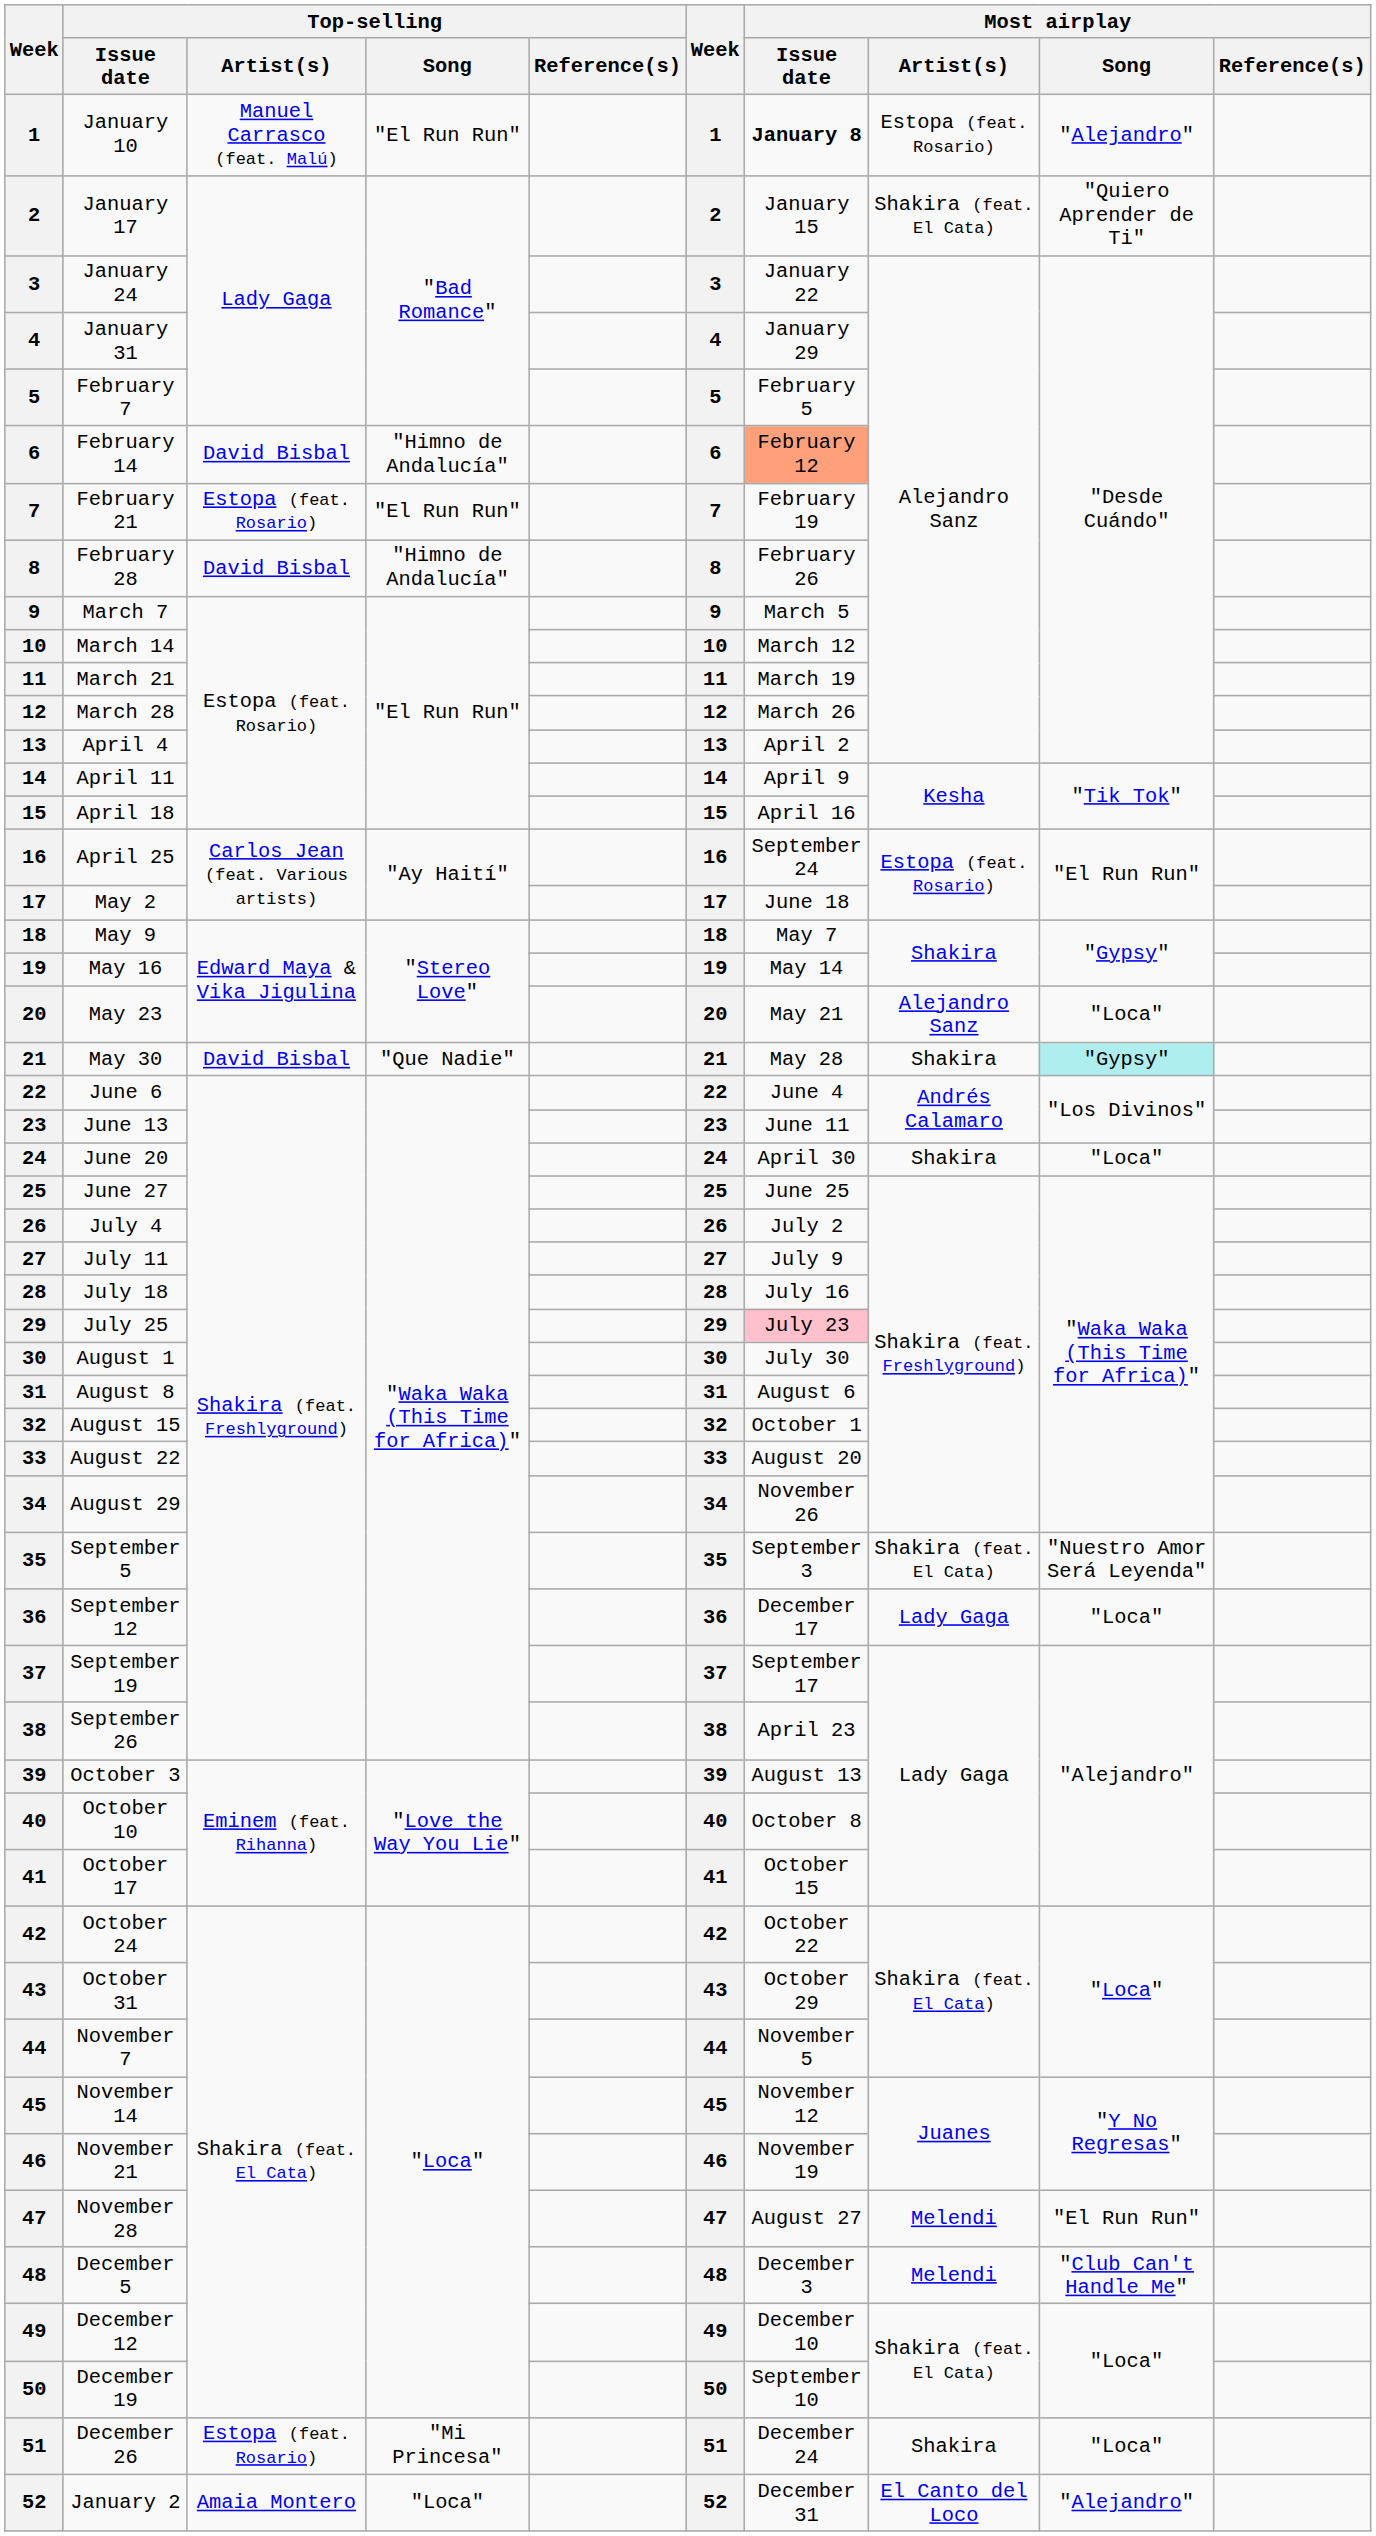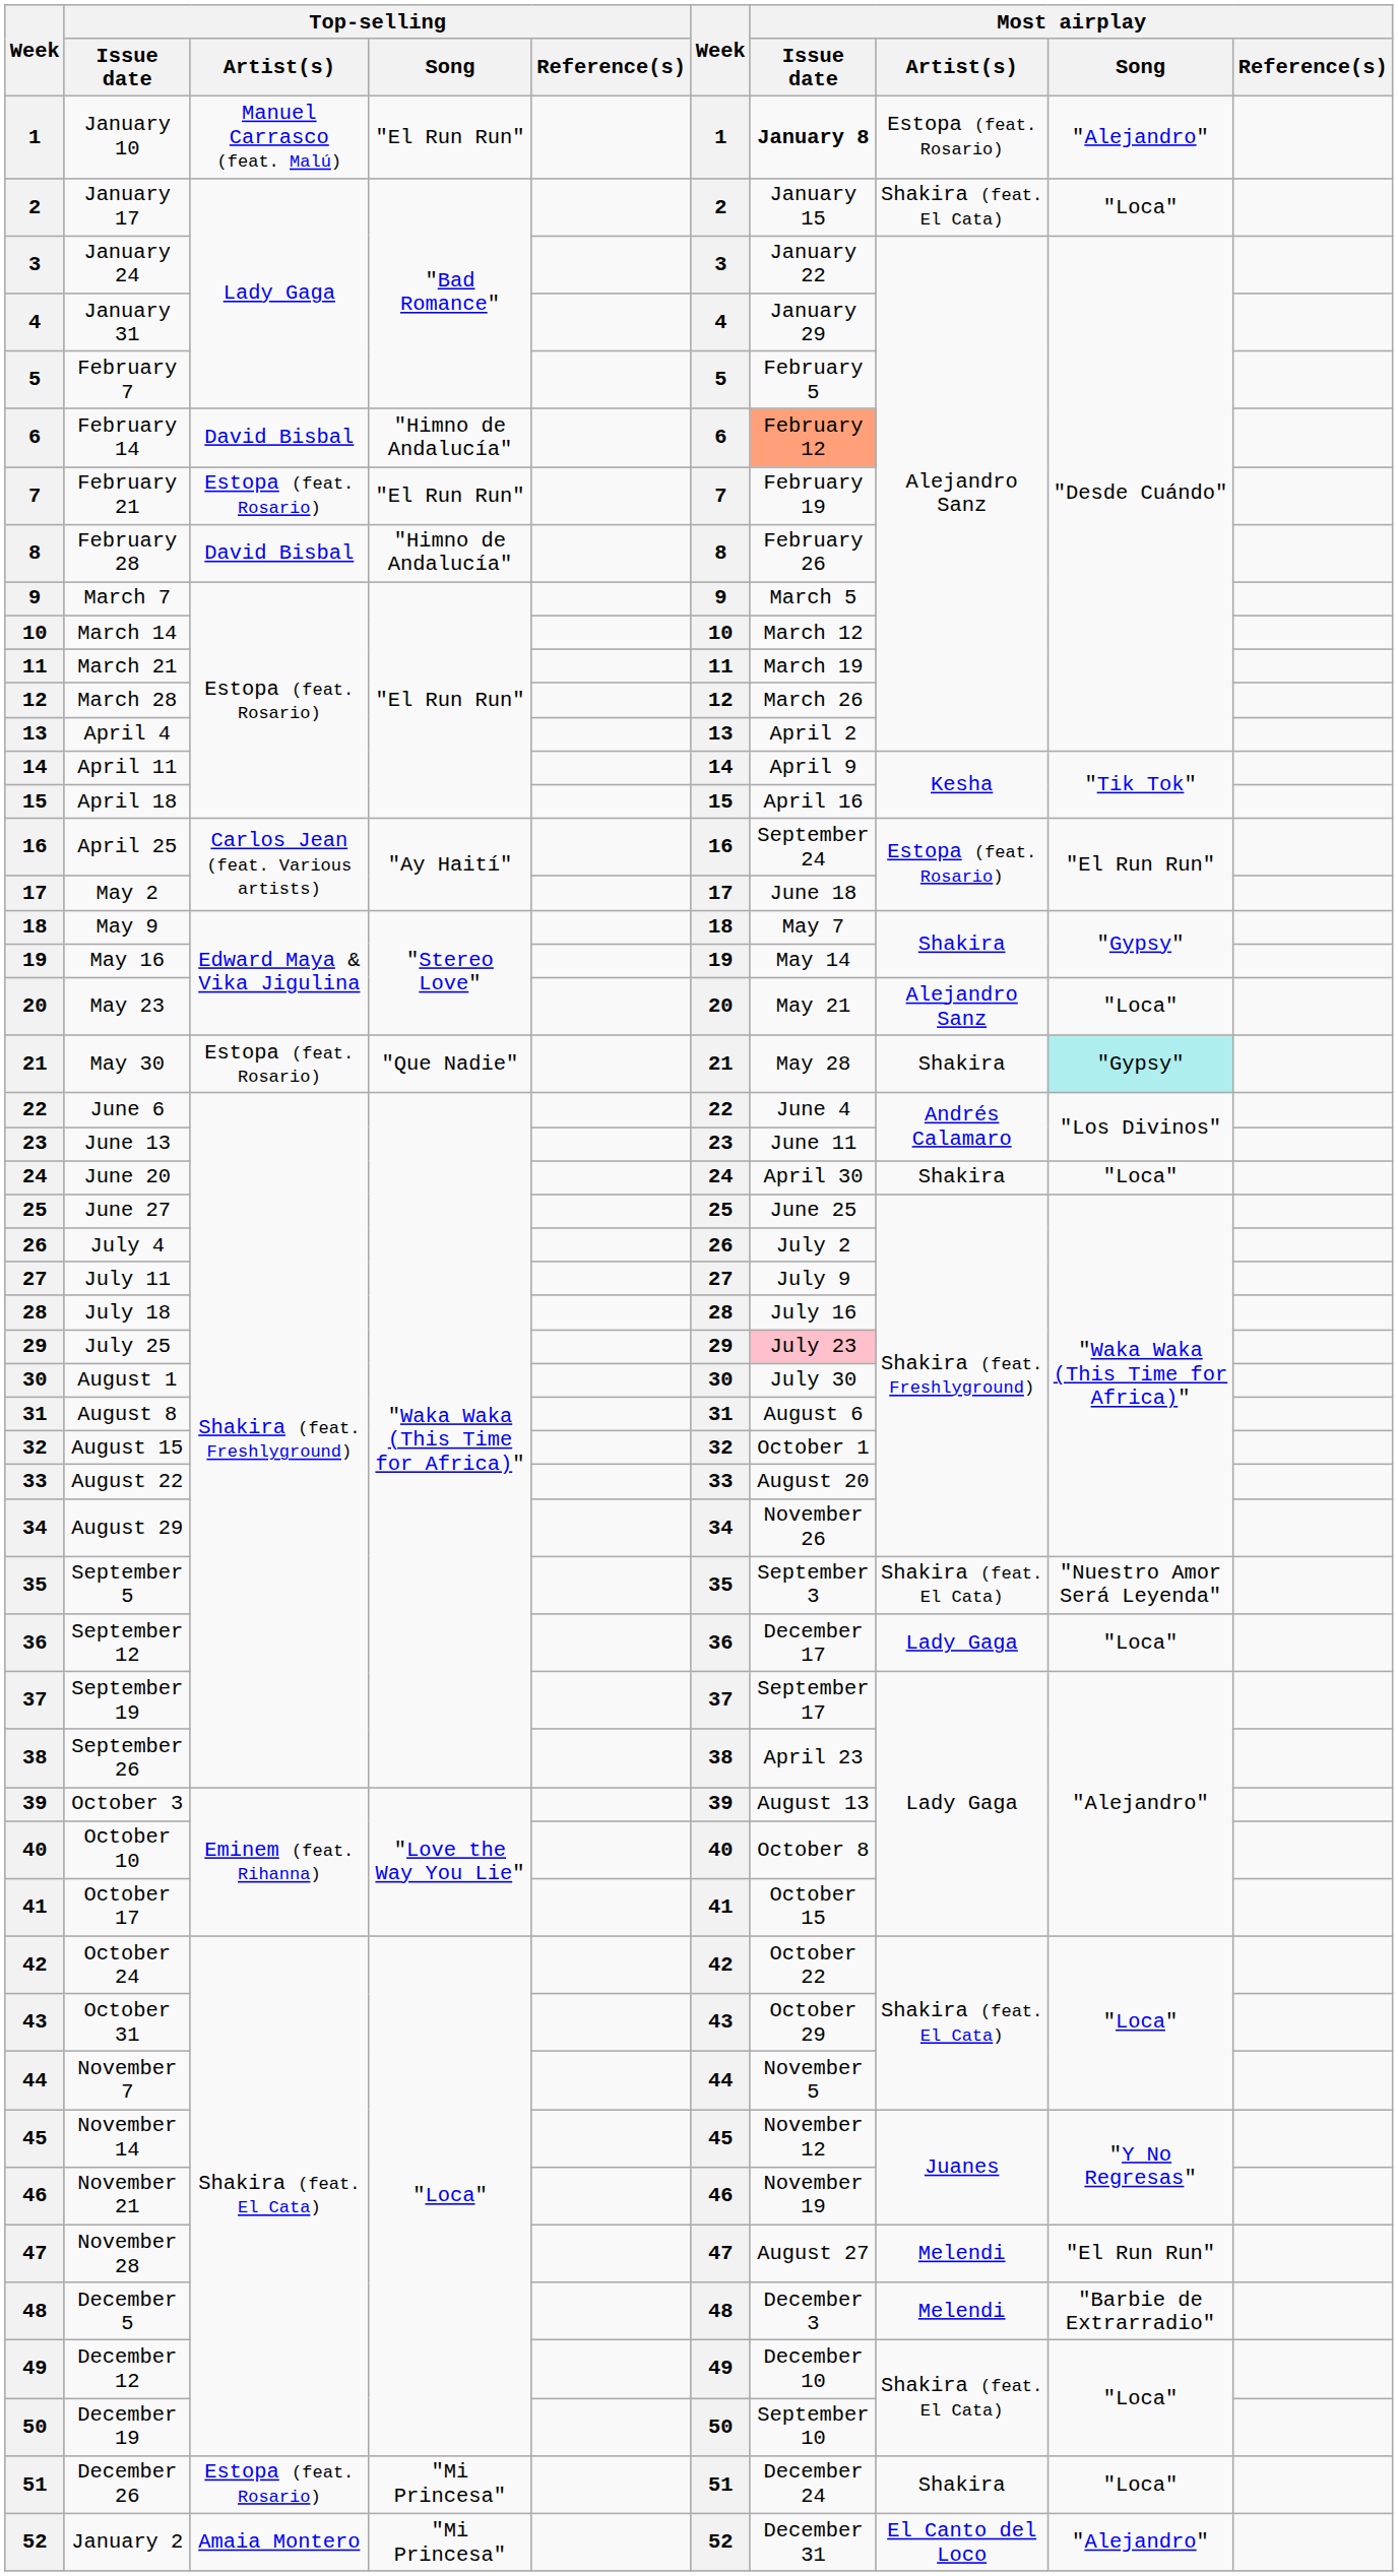January 17 | Most airplay / Song: "Quiero Aprender de Ti" -> "Loca"
May 30 | Top-selling / Artist(s): David Bisbal -> Estopa (feat. Rosario)
December 5 | Most airplay / Song: "Club Can't Handle Me" -> "Barbie de Extrarradio"
January 2 | Top-selling / Song: "Loca" -> "Mi Princesa"
